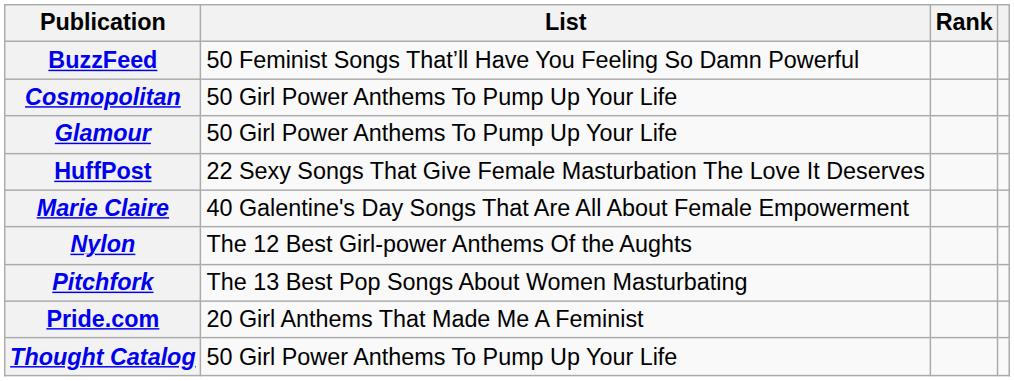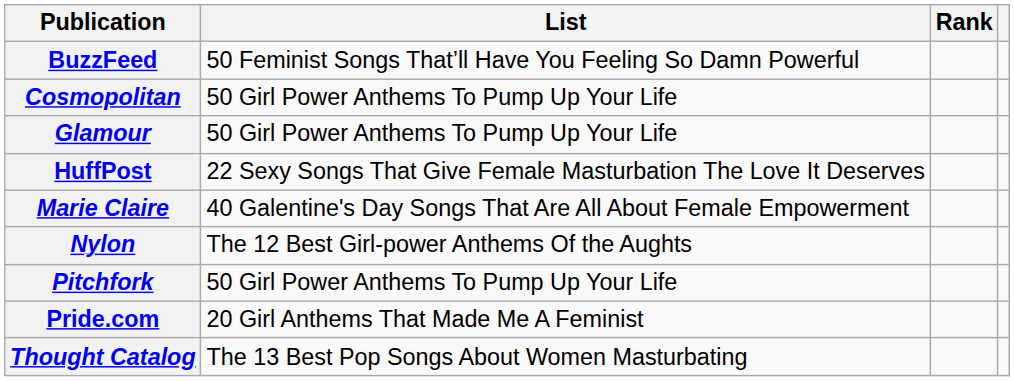Pitchfork | List: The 13 Best Pop Songs About Women Masturbating -> 50 Girl Power Anthems To Pump Up Your Life
Thought Catalog | List: 50 Girl Power Anthems To Pump Up Your Life -> The 13 Best Pop Songs About Women Masturbating
